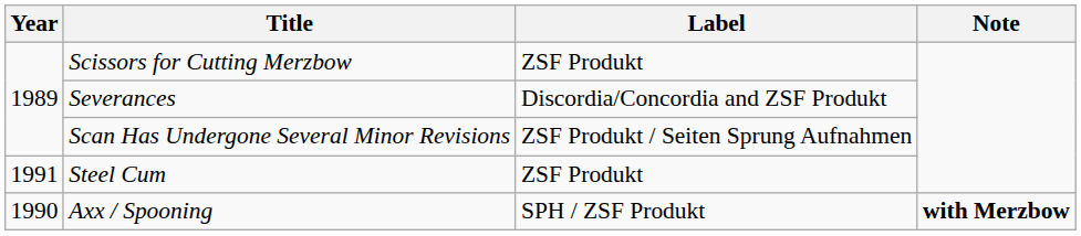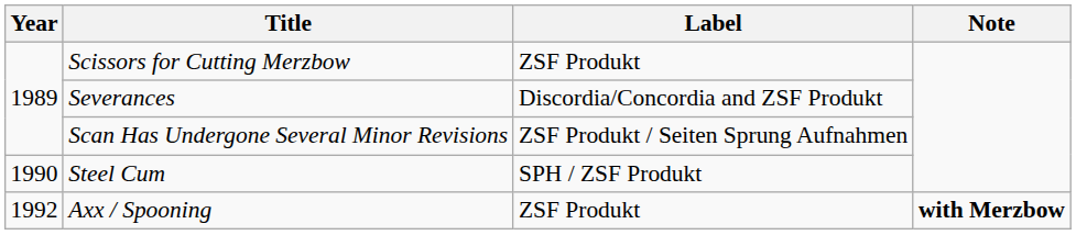Steel Cum | Year: 1991 -> 1990
Steel Cum | Label: ZSF Produkt -> SPH / ZSF Produkt
Axx / Spooning | Year: 1990 -> 1992
Axx / Spooning | Label: SPH / ZSF Produkt -> ZSF Produkt
